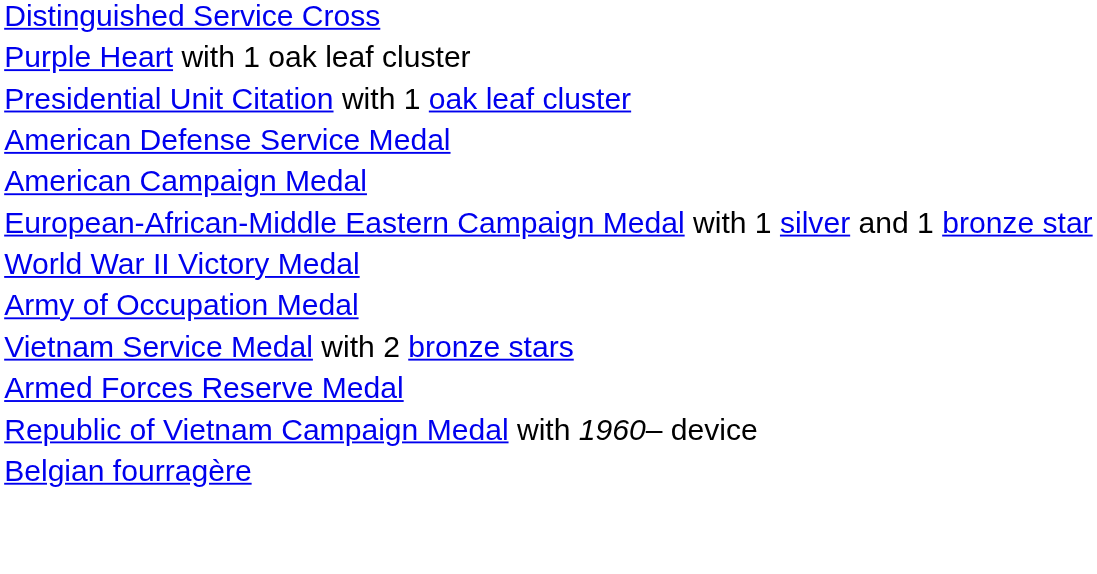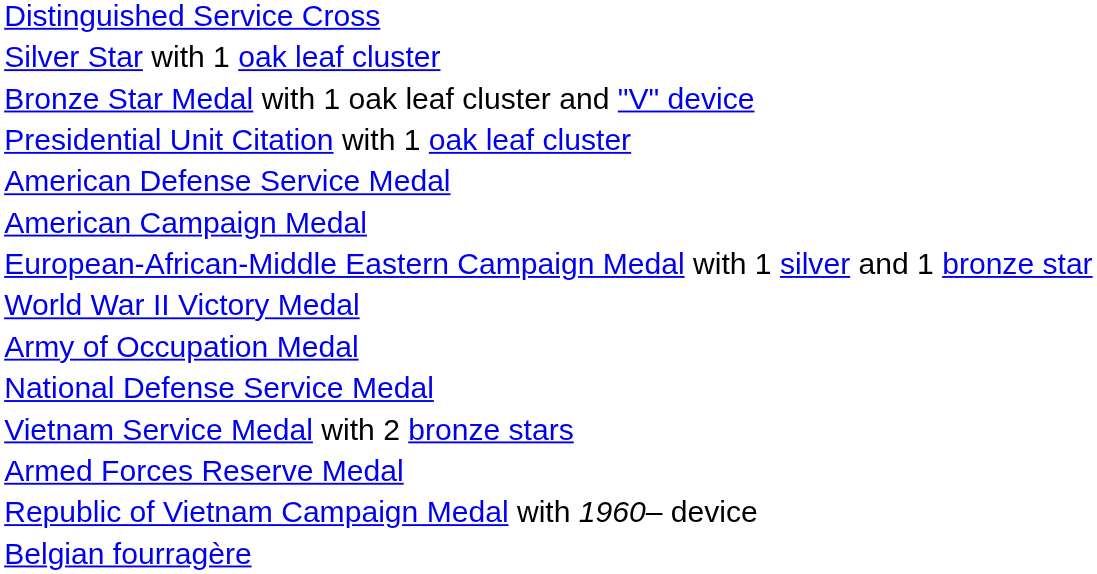+ row: Silver Star with 1 oak leaf cluster
+ row: Bronze Star Medal with 1 oak leaf cluster and "V" device
- row: Purple Heart with 1 oak leaf cluster
+ row: National Defense Service Medal
